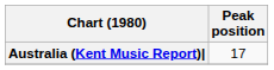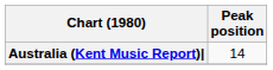Australia (Kent Music Report)| | Peak position: 17 -> 14
